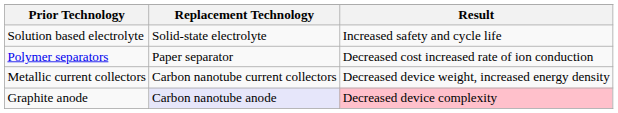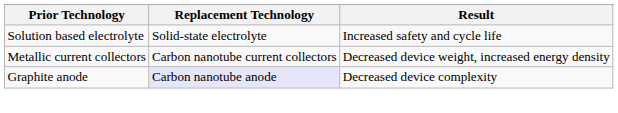- row: Polymer separators | Paper separator | Decreased cost increased rate of ion conduction
Graphite anode | Result: pink background -> no background
